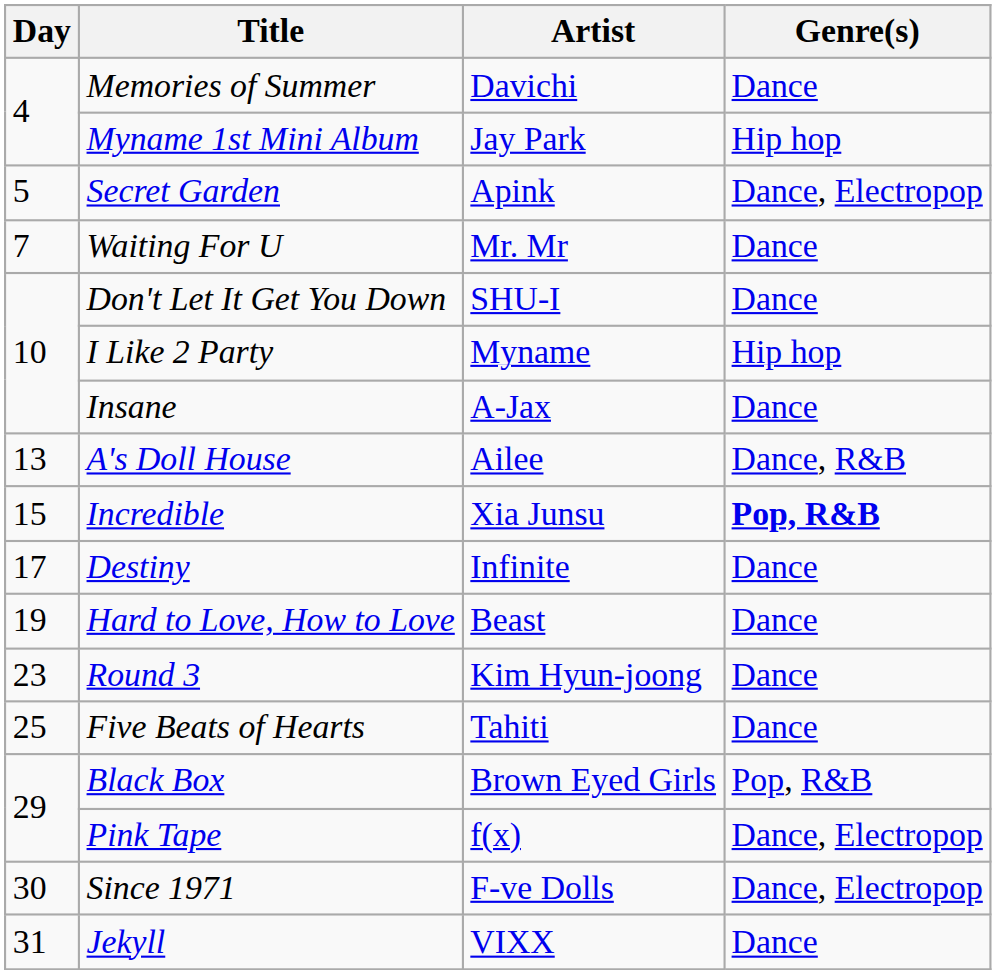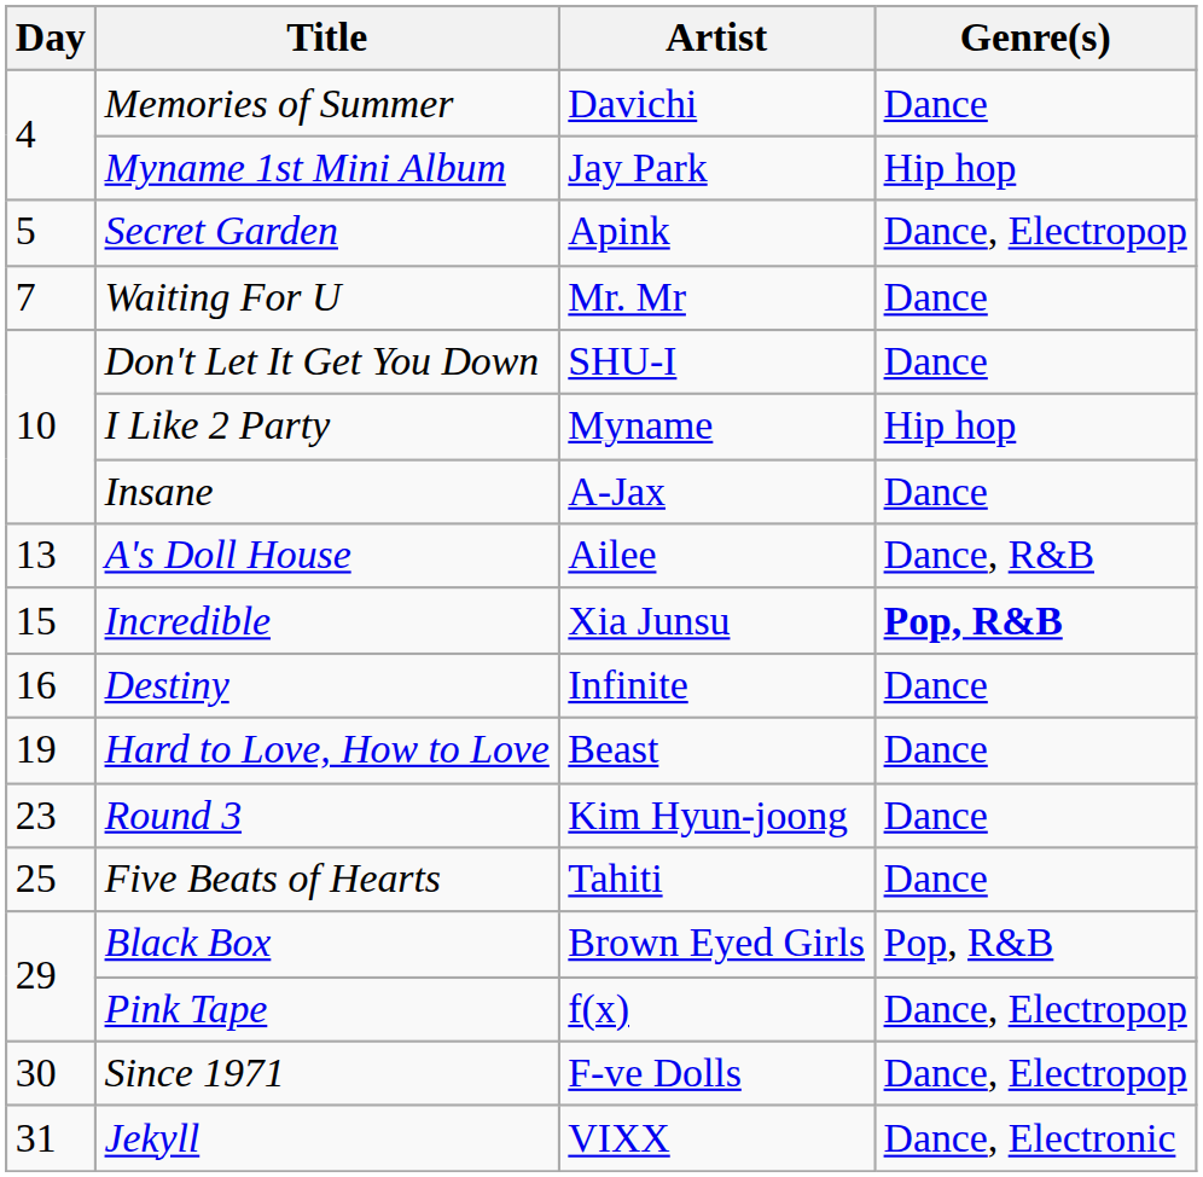Destiny | Day: 17 -> 16
Jekyll | Genre(s): Dance -> Dance, Electronic
